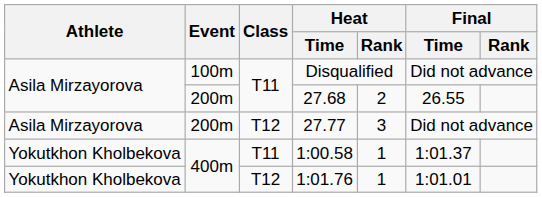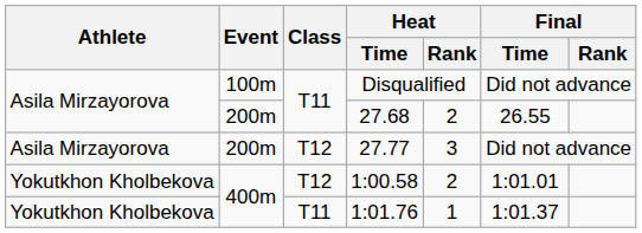1:00.58 | Class: T11 -> T12
1:00.58 | Heat / Rank: 1 -> 2
1:00.58 | Final / Time: 1:01.37 -> 1:01.01
1:01.76 | Class: T12 -> T11
1:01.76 | Final / Time: 1:01.01 -> 1:01.37
